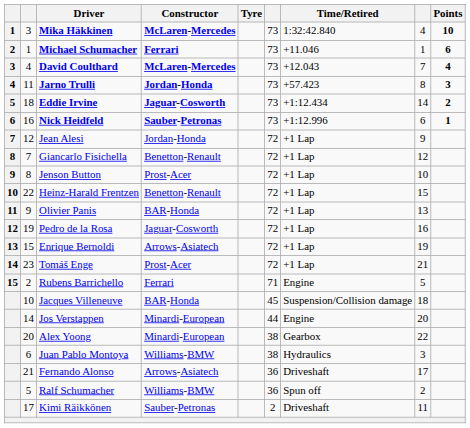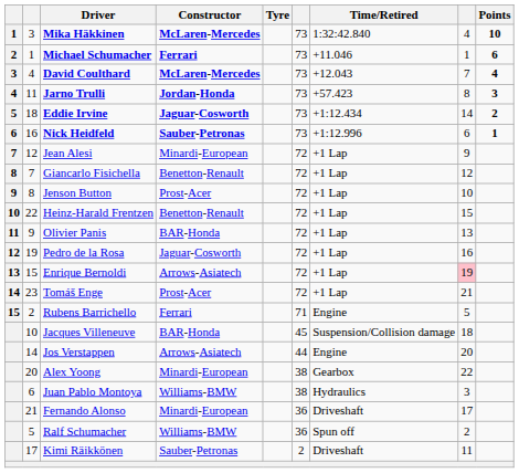Jean Alesi | Constructor: Jordan-Honda -> Minardi-European
Enrique Bernoldi | column 8: no background -> pink background
Jos Verstappen | Constructor: Minardi-European -> Arrows-Asiatech
Fernando Alonso | Constructor: Arrows-Asiatech -> Minardi-European
